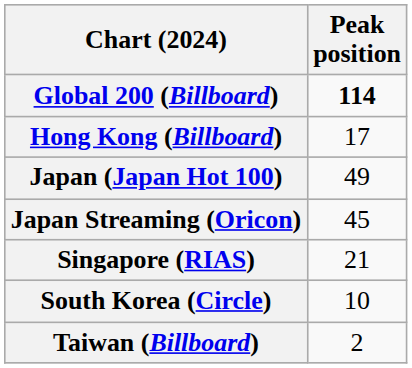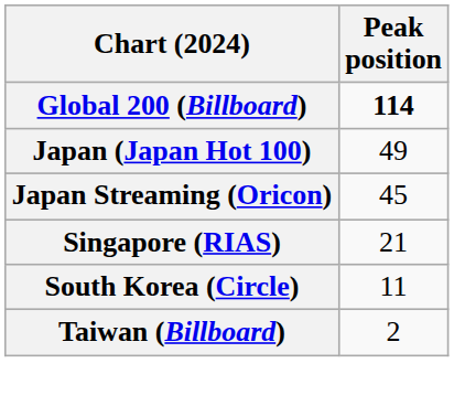- row: Hong Kong (Billboard) | 17
South Korea (Circle) | Peak position: 10 -> 11
